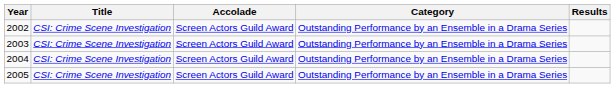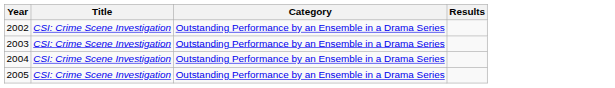- column: Accolade | Screen Actors Guild Award | Screen Actors Guild Award | Screen Actors Guild Award | Screen Actors Guild Award
